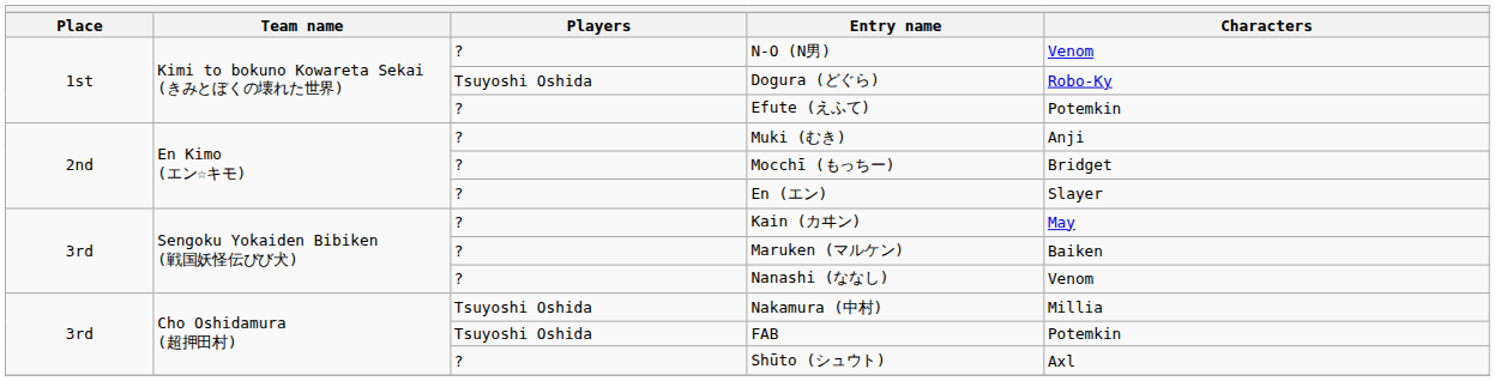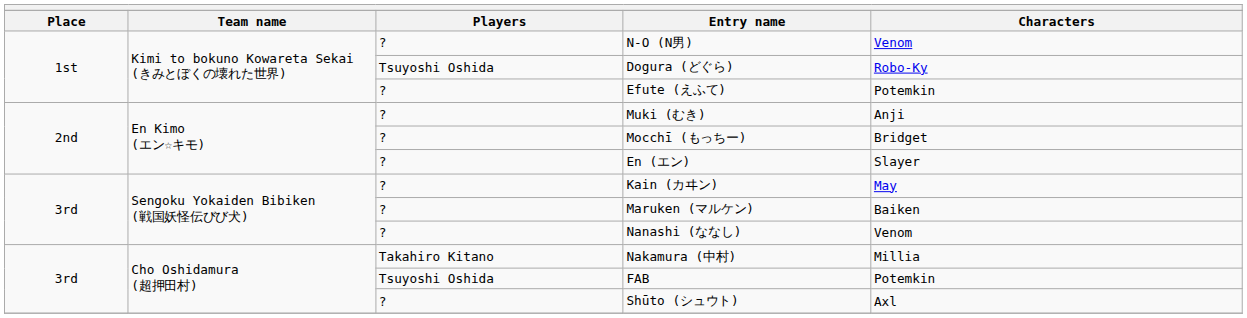Nakamura (中村) | Players: Tsuyoshi Oshida -> Takahiro Kitano
